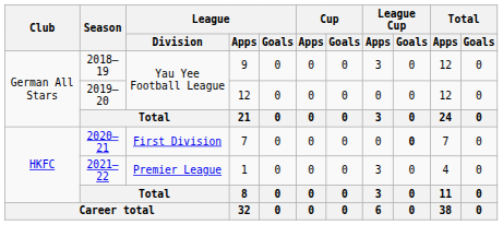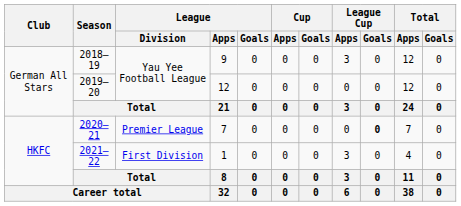2020–21 | League / Division: First Division -> Premier League
2021–22 | League / Division: Premier League -> First Division
